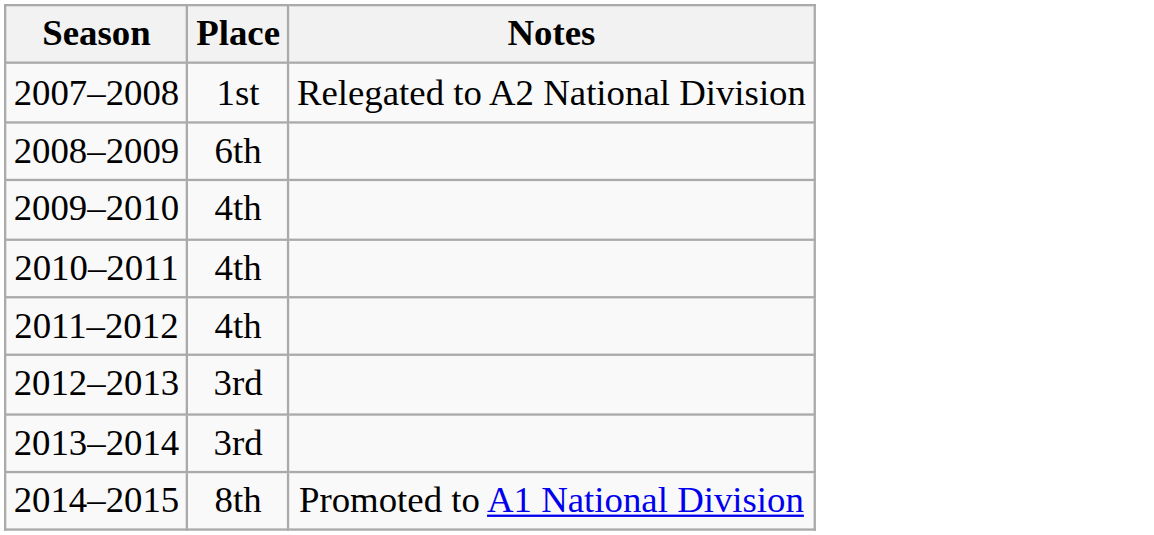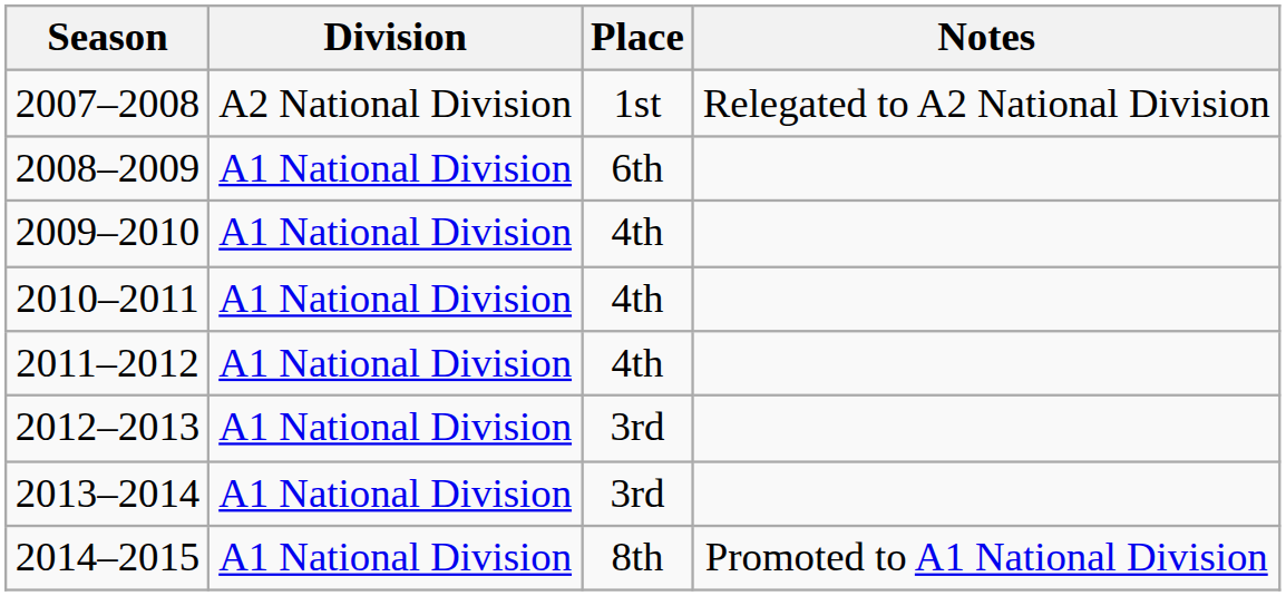+ column: Division | A2 National Division | A1 National Division | A1 National Division | A1 National Division | A1 National Division | A1 National Division | A1 National Division | A1 National Division
